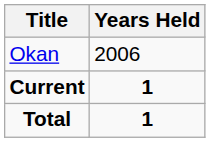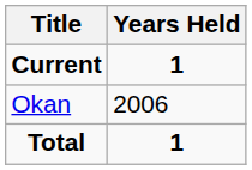rows swapped: Current <-> Okan
